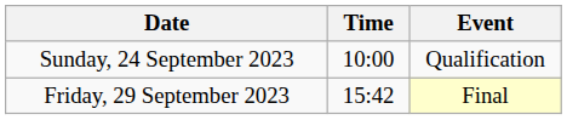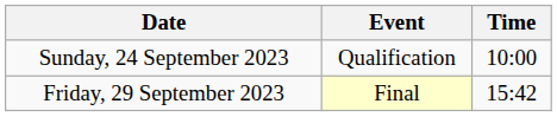columns swapped: Time <-> Event
